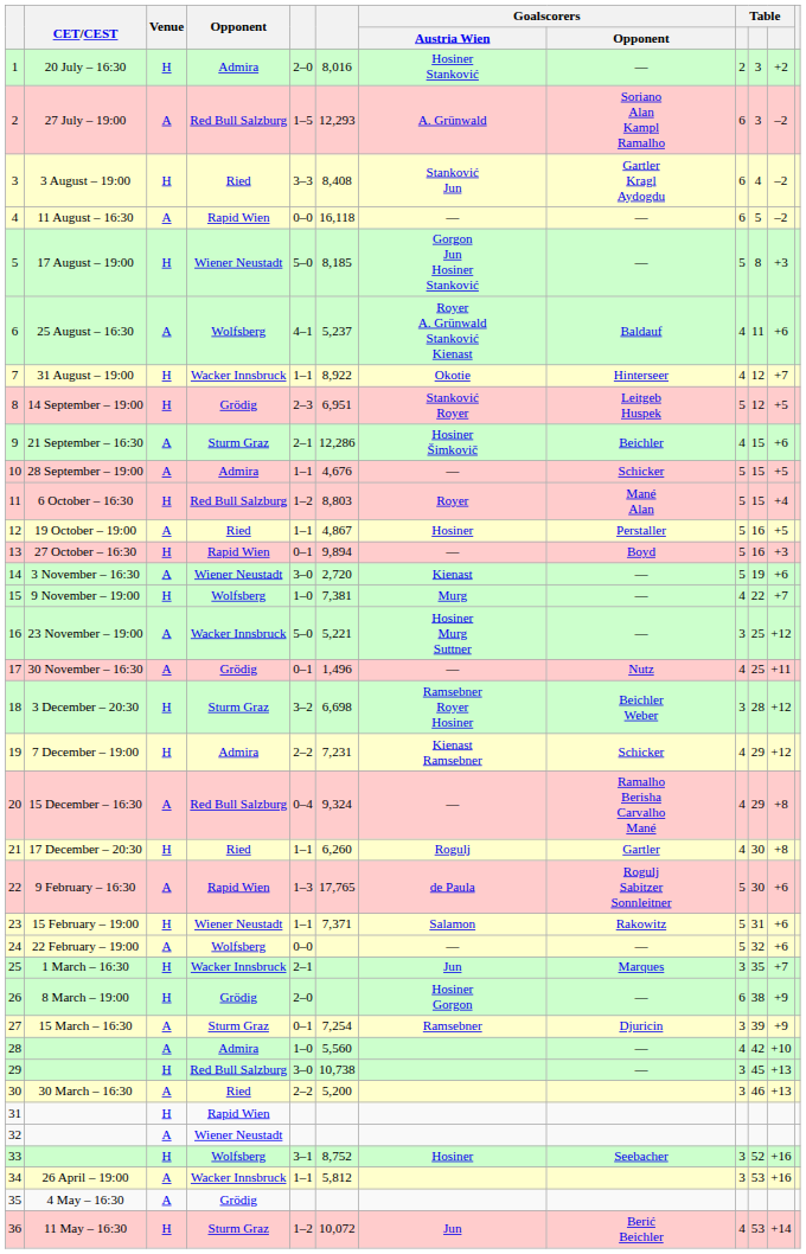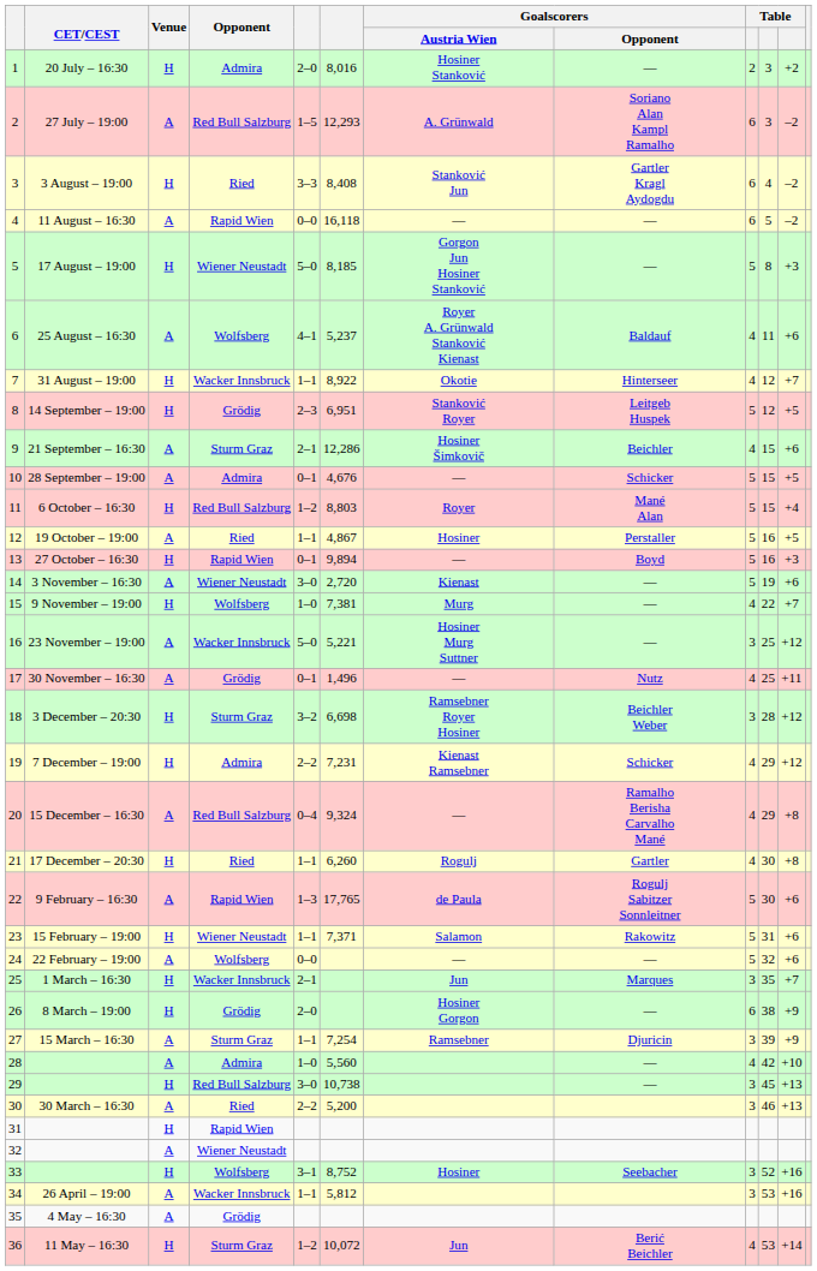10 | column 5: 1–1 -> 0–1
27 | column 5: 0–1 -> 1–1
